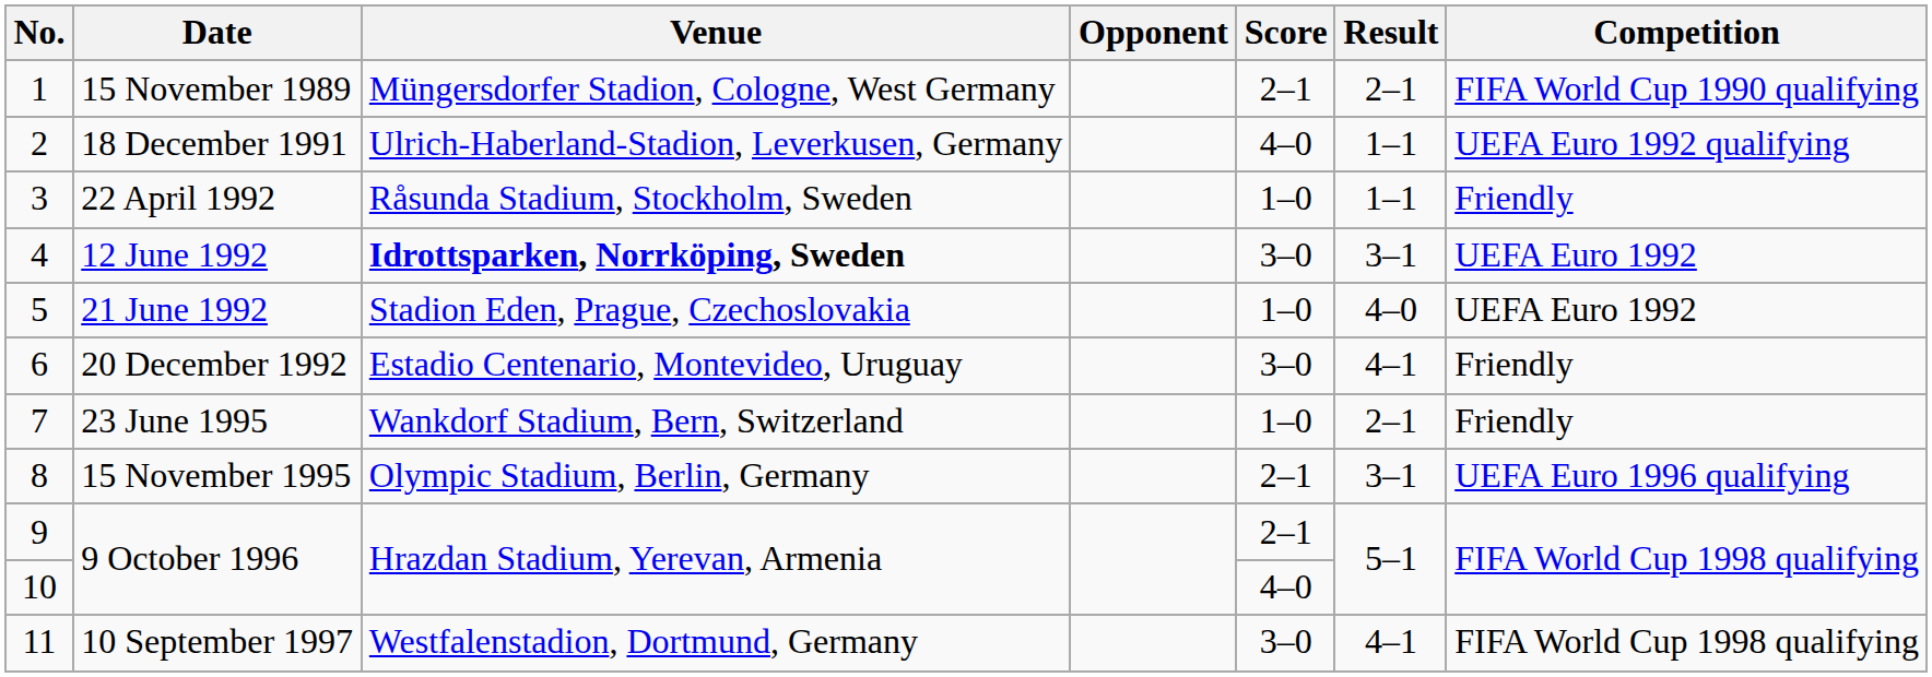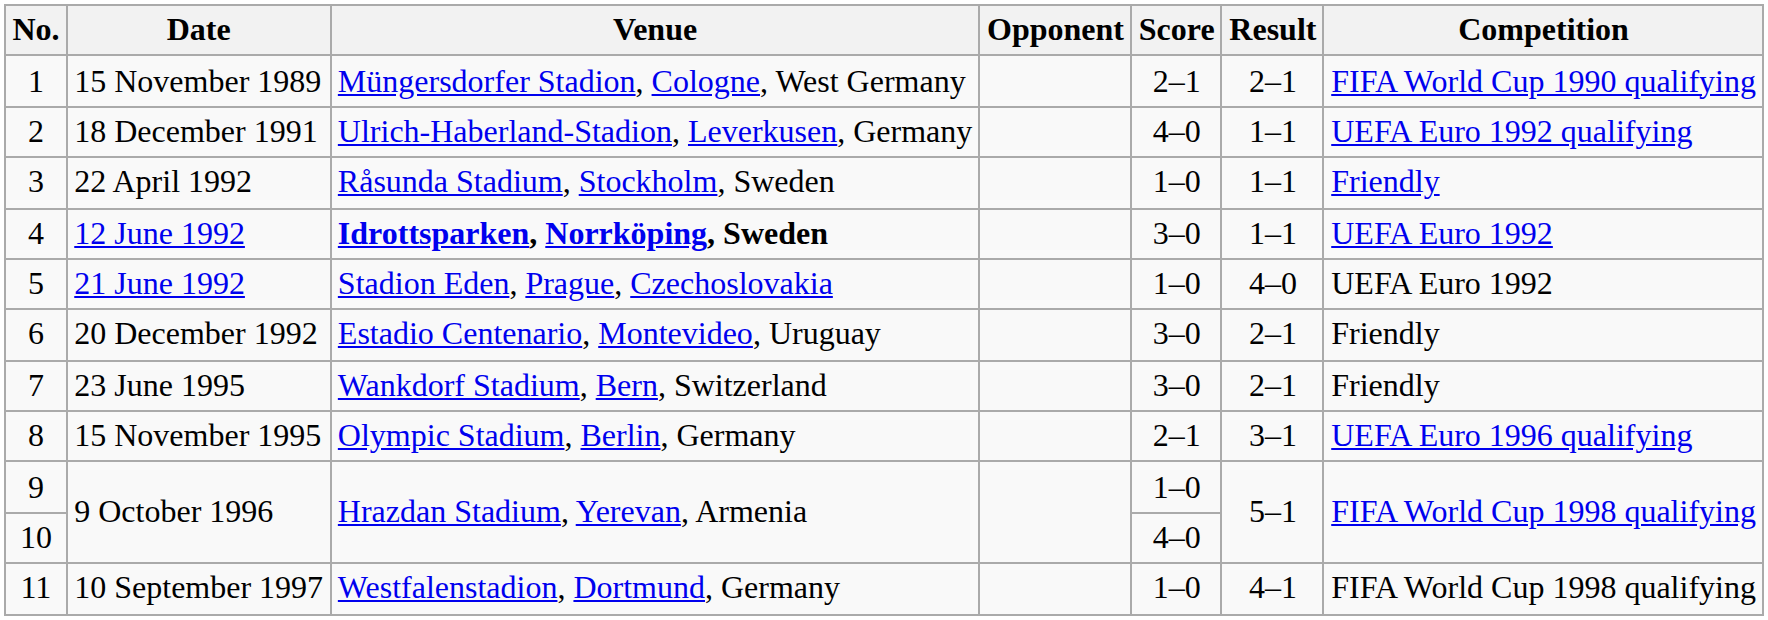12 June 1992 | Result: 3–1 -> 1–1
20 December 1992 | Result: 4–1 -> 2–1
23 June 1995 | Score: 1–0 -> 3–0
9 / 9 October 1996 | Score: 2–1 -> 1–0
10 September 1997 | Score: 3–0 -> 1–0
